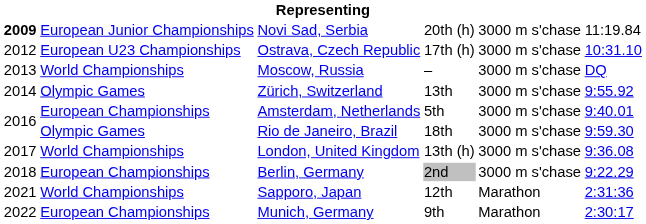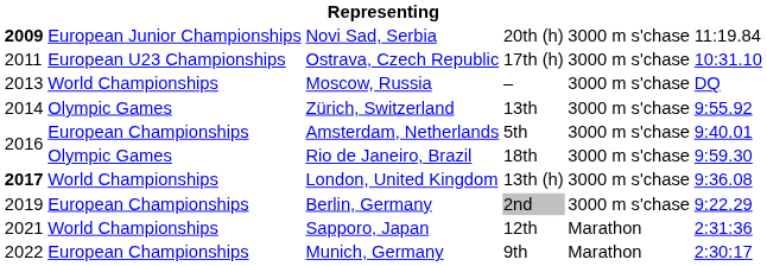Ostrava, Czech Republic | column 1: 2012 -> 2011
London, United Kingdom | column 1: normal -> bold
Berlin, Germany | column 1: 2018 -> 2019
